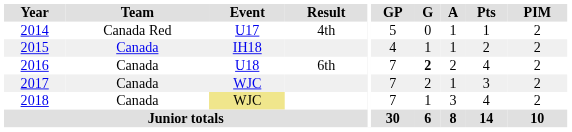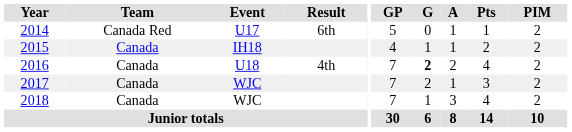2014 | Result: 4th -> 6th
2016 | Result: 6th -> 4th
2018 | Event: khaki background -> no background
